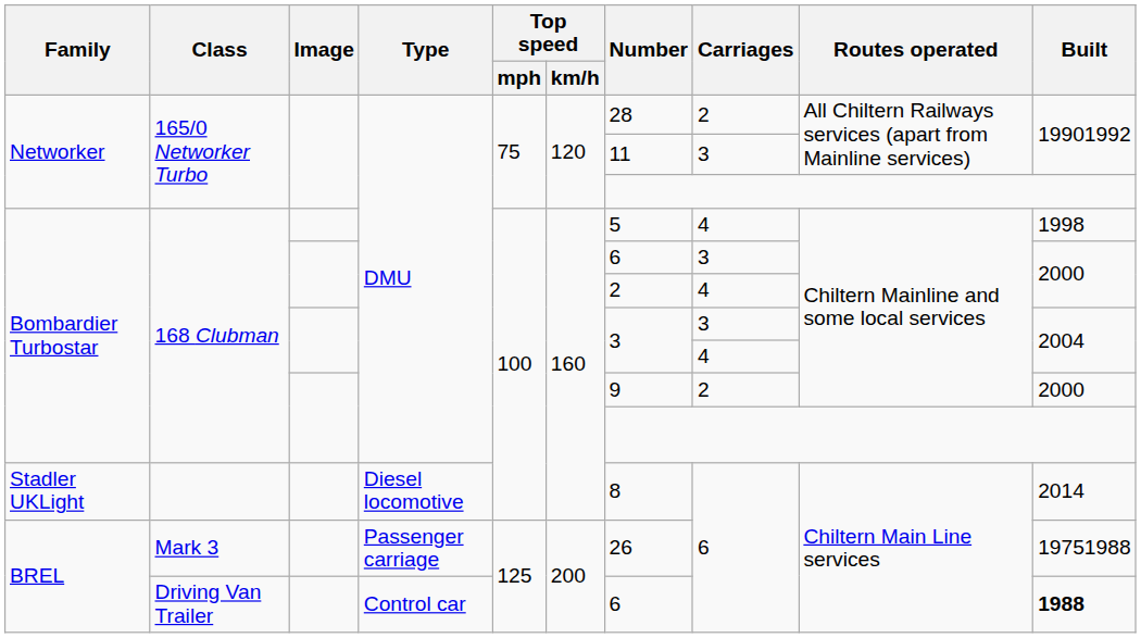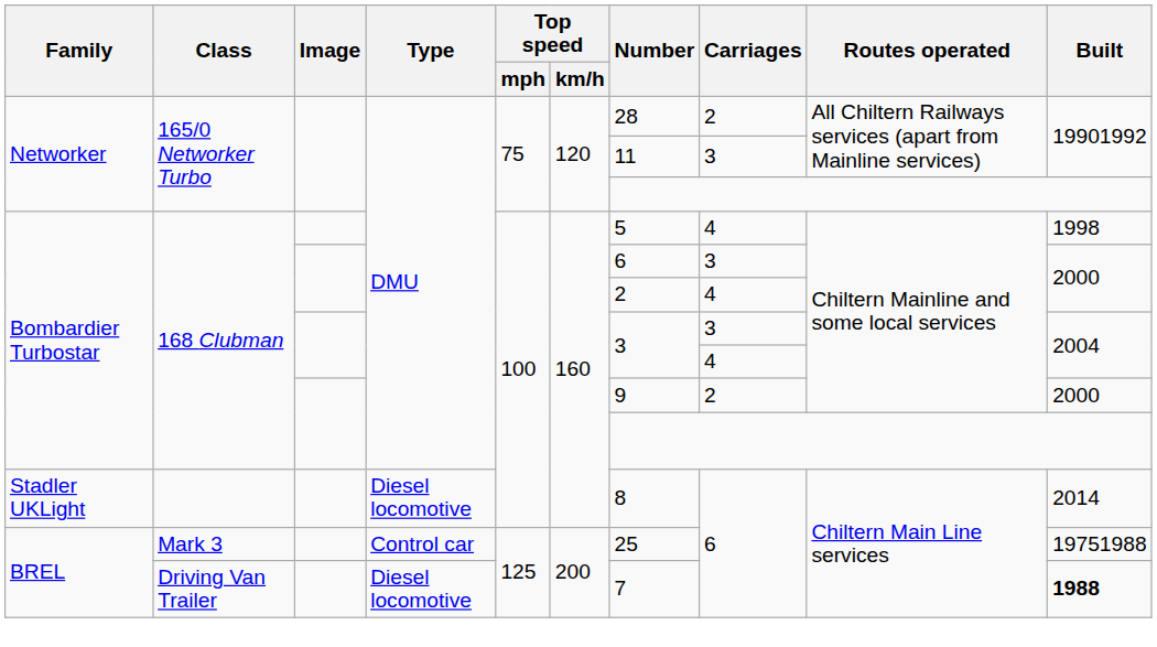Mark 3 | Type: Passenger carriage -> Control car
Mark 3 | Number: 26 -> 25
Driving Van Trailer | Type: Control car -> Diesel locomotive
Driving Van Trailer | Number: 6 -> 7
